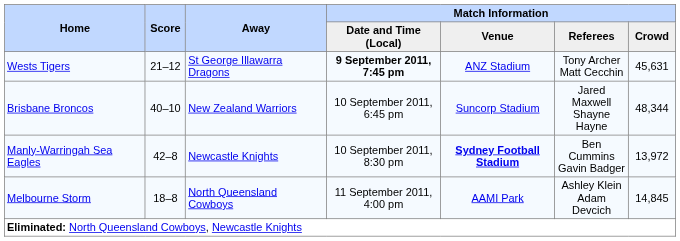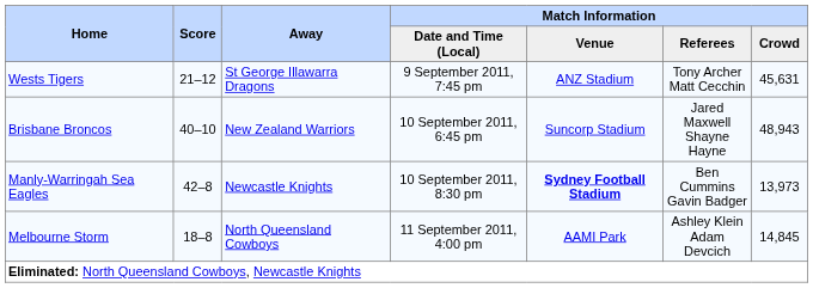Wests Tigers | Match Information / Date and Time (Local): bold -> normal
Brisbane Broncos | Match Information / Crowd: 48,344 -> 48,943
Manly-Warringah Sea Eagles | Match Information / Crowd: 13,972 -> 13,973
